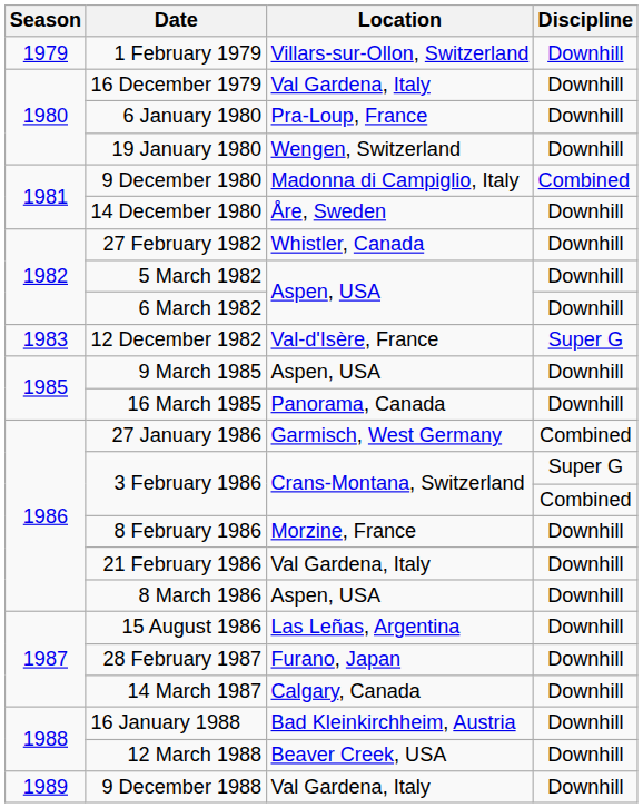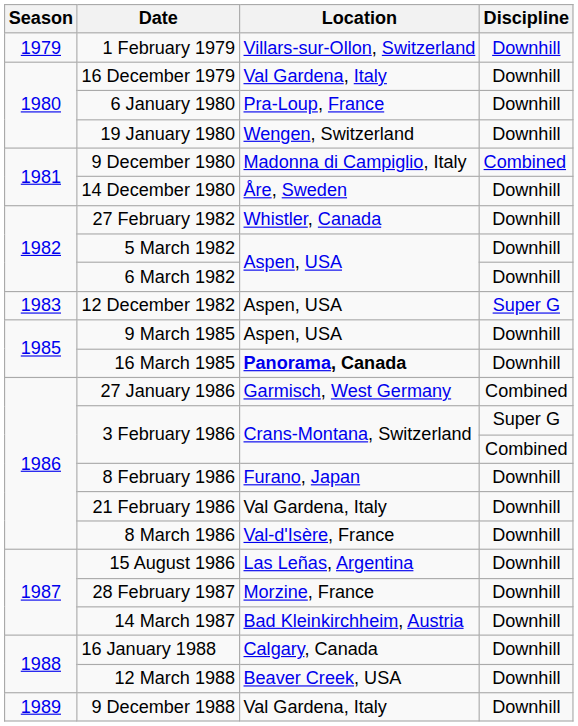12 December 1982 | Location: Val-d'Isère, France -> Aspen, USA
16 March 1985 | Location: normal -> bold
8 February 1986 | Location: Morzine, France -> Furano, Japan
8 March 1986 | Location: Aspen, USA -> Val-d'Isère, France
28 February 1987 | Location: Furano, Japan -> Morzine, France
14 March 1987 | Location: Calgary, Canada -> Bad Kleinkirchheim, Austria
16 January 1988 | Location: Bad Kleinkirchheim, Austria -> Calgary, Canada
